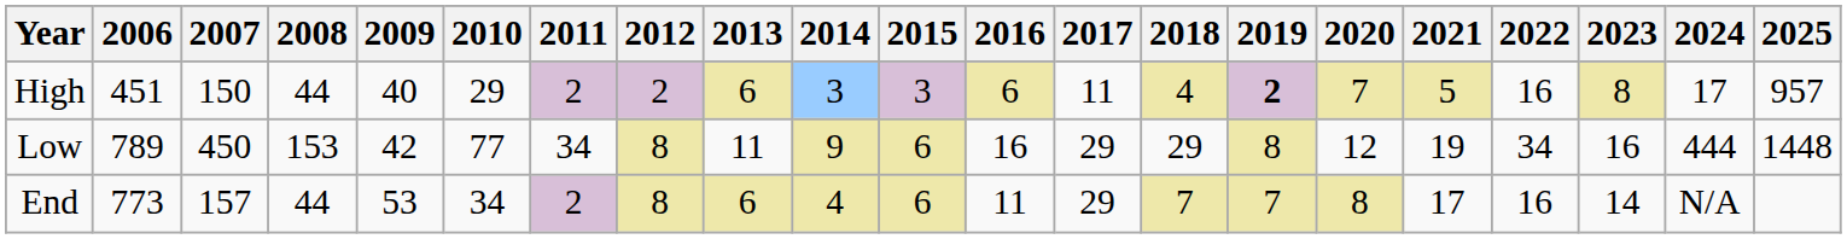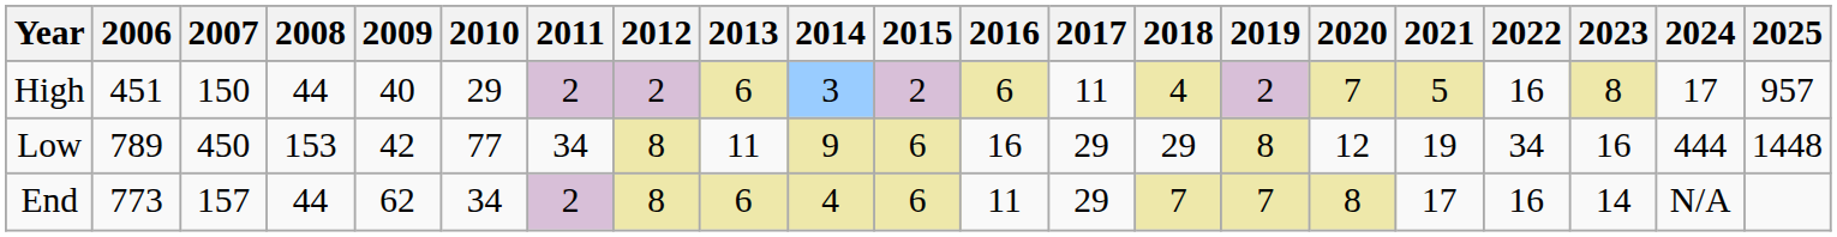High | 2015: 3 -> 2
High | 2019: bold -> normal
End | 2009: 53 -> 62
